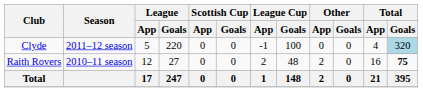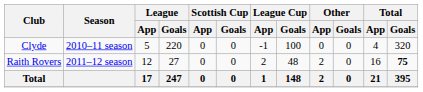Clyde | Season: 2011–12 season -> 2010–11 season
Clyde | Total / Goals: lightblue background -> no background
Raith Rovers | Season: 2010–11 season -> 2011–12 season
